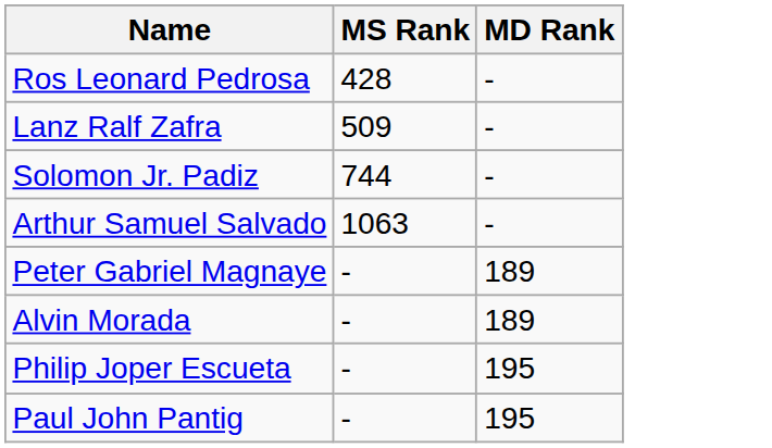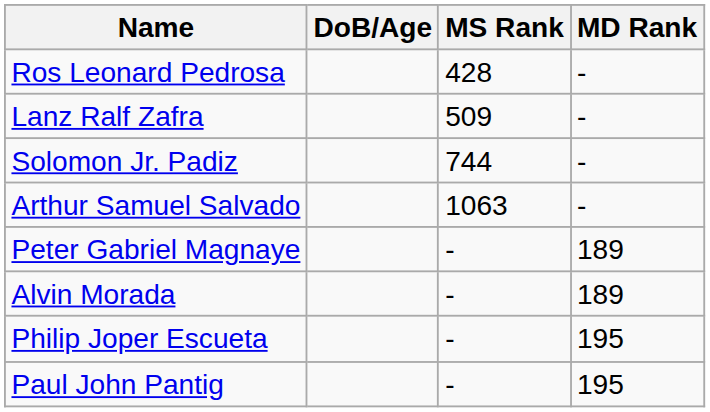+ column: DoB/Age
